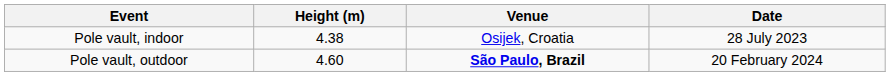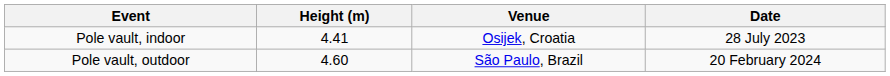Pole vault, indoor | Height (m): 4.38 -> 4.41
Pole vault, outdoor | Venue: bold -> normal
